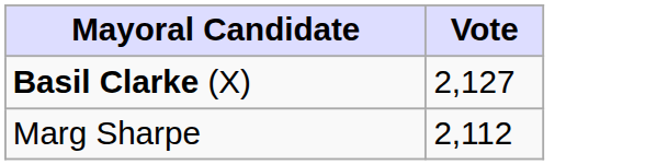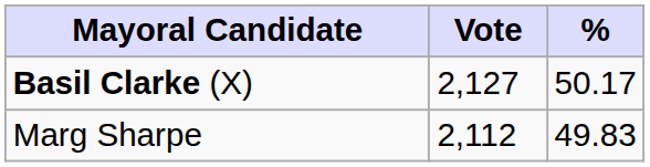+ column: % | 50.17 | 49.83
